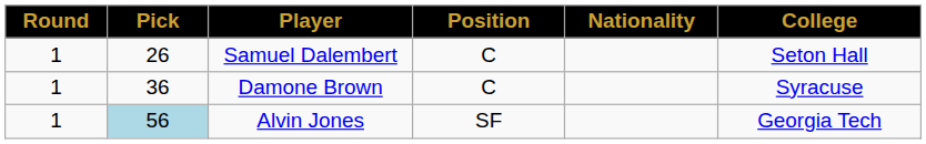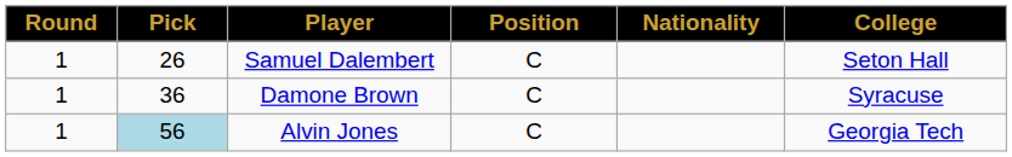Alvin Jones | Position: SF -> C
